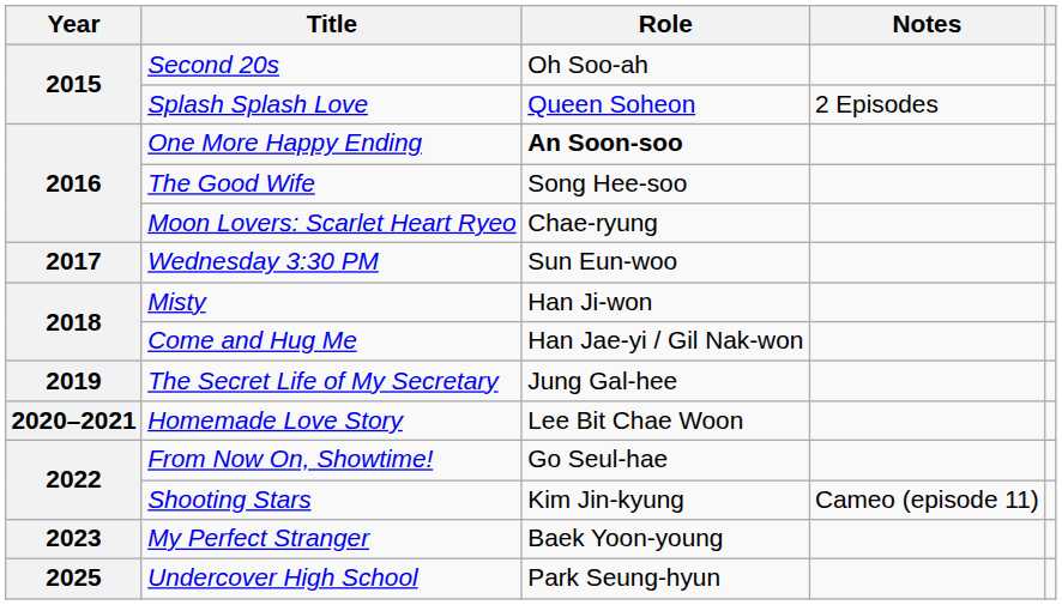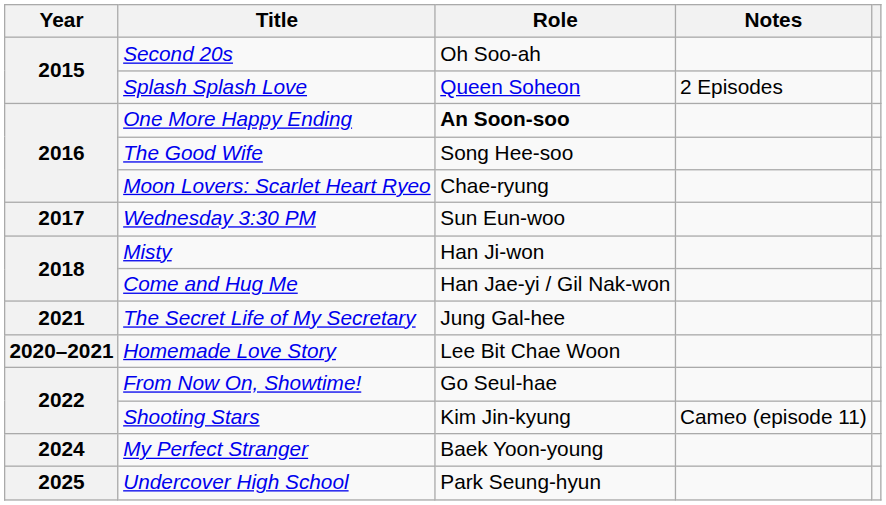The Secret Life of My Secretary | Year: 2019 -> 2021
My Perfect Stranger | Year: 2023 -> 2024
